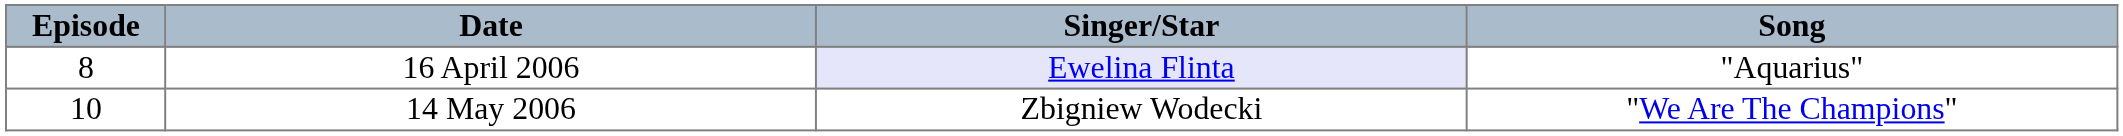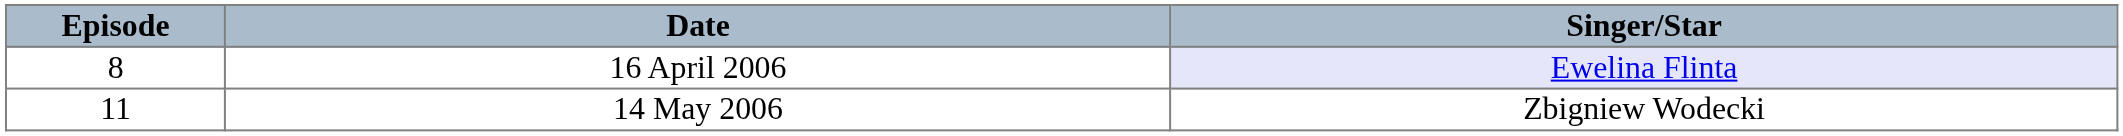- column: Song | "Aquarius" | "We Are The Champions"
14 May 2006 | Episode: 10 -> 11
